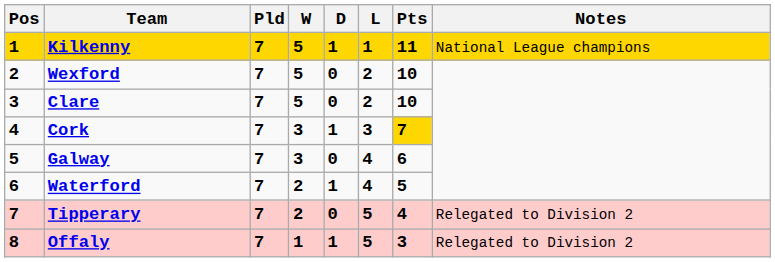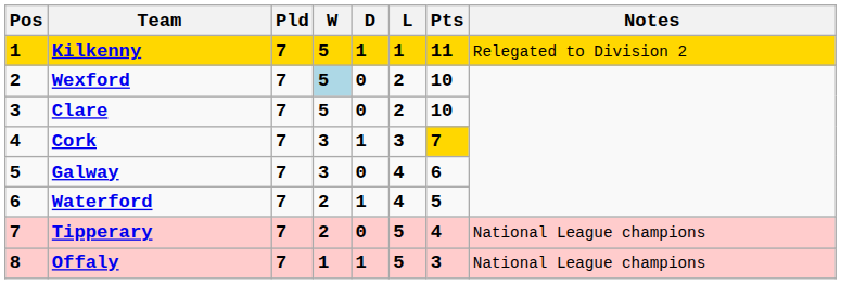Kilkenny | Notes: National League champions -> Relegated to Division 2
Wexford | W: no background -> lightblue background
Tipperary | Notes: Relegated to Division 2 -> National League champions
Offaly | Notes: Relegated to Division 2 -> National League champions
